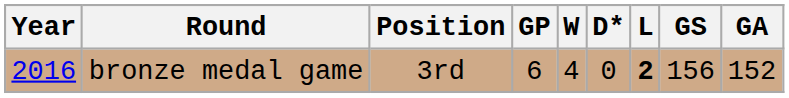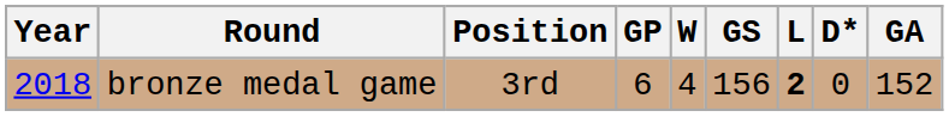columns swapped: D* <-> GS
bronze medal game | Year: 2016 -> 2018
